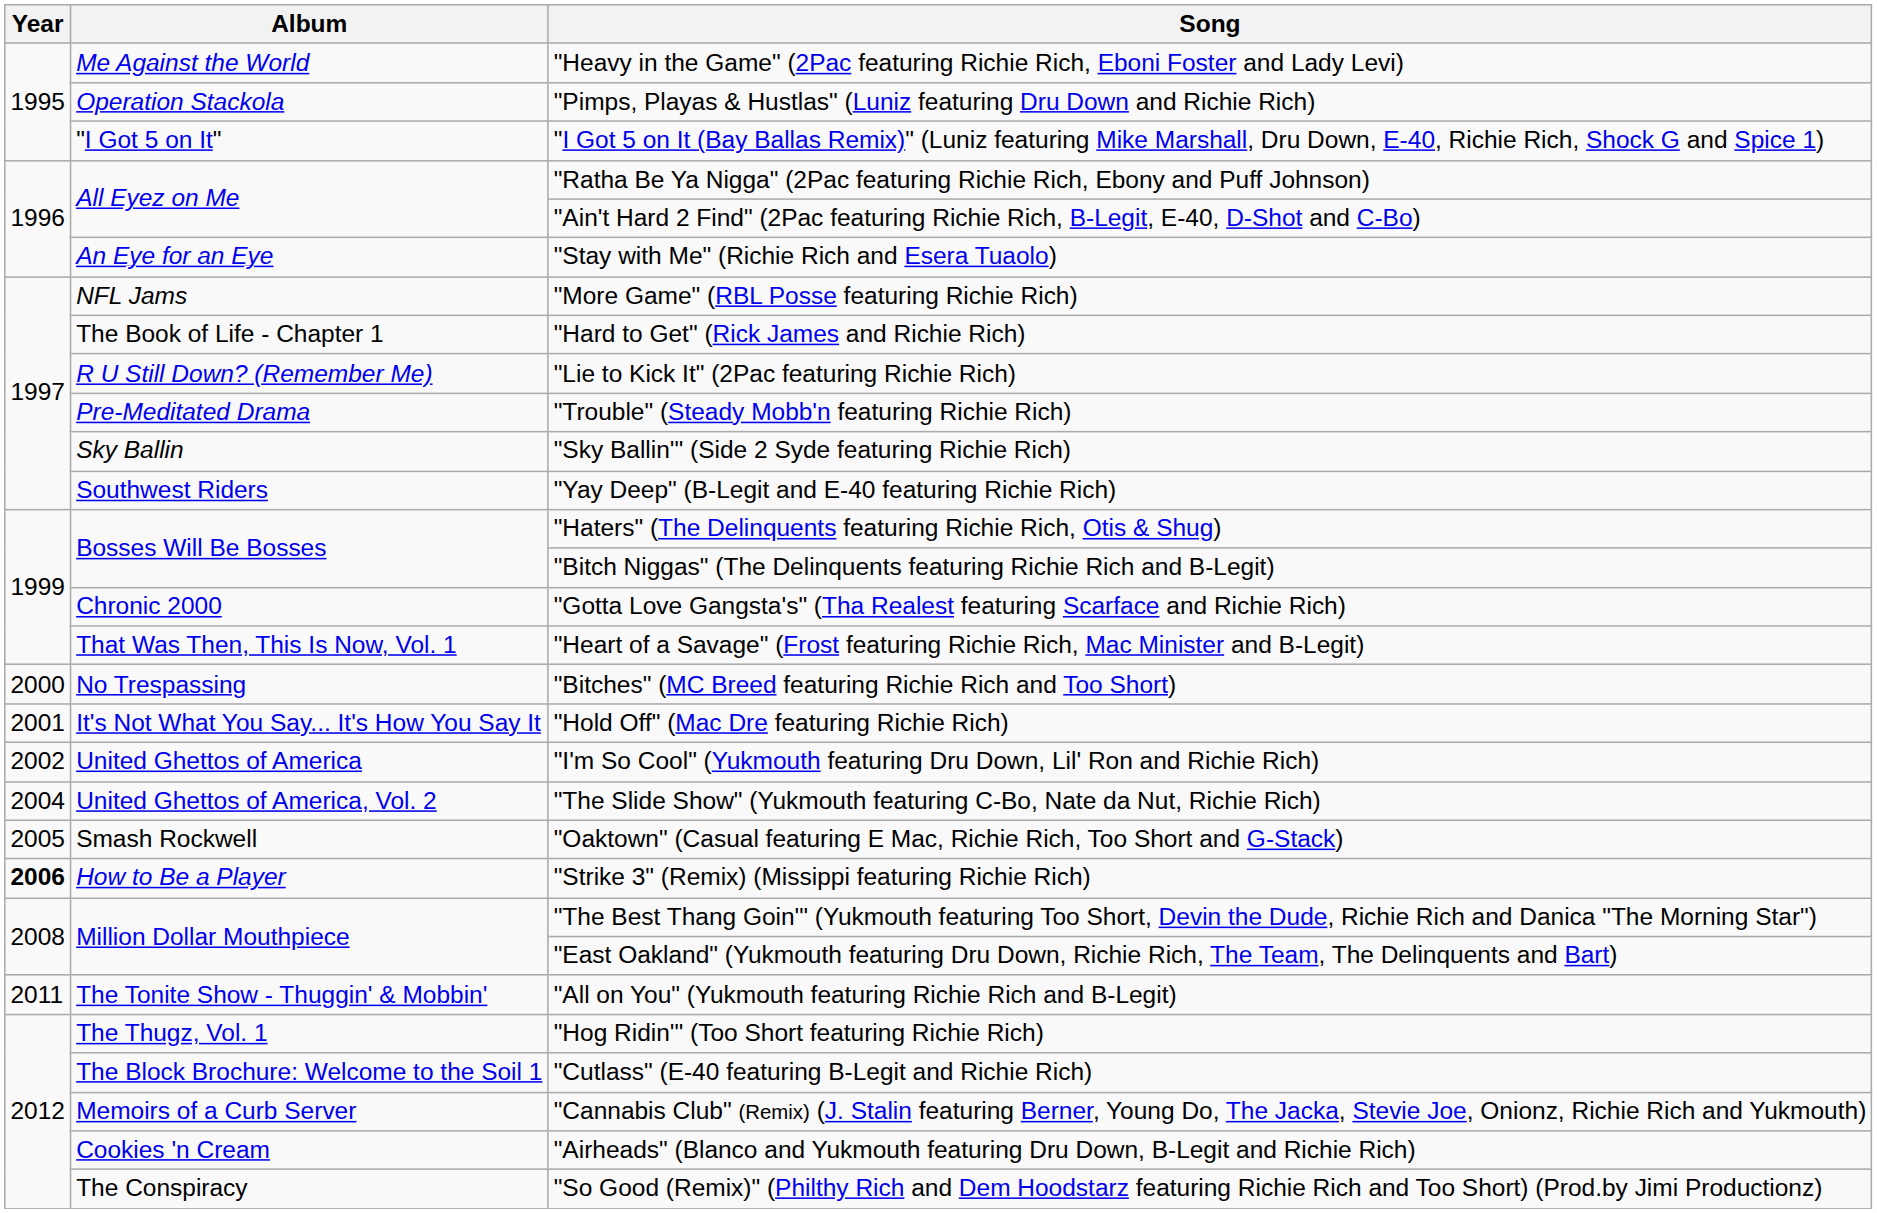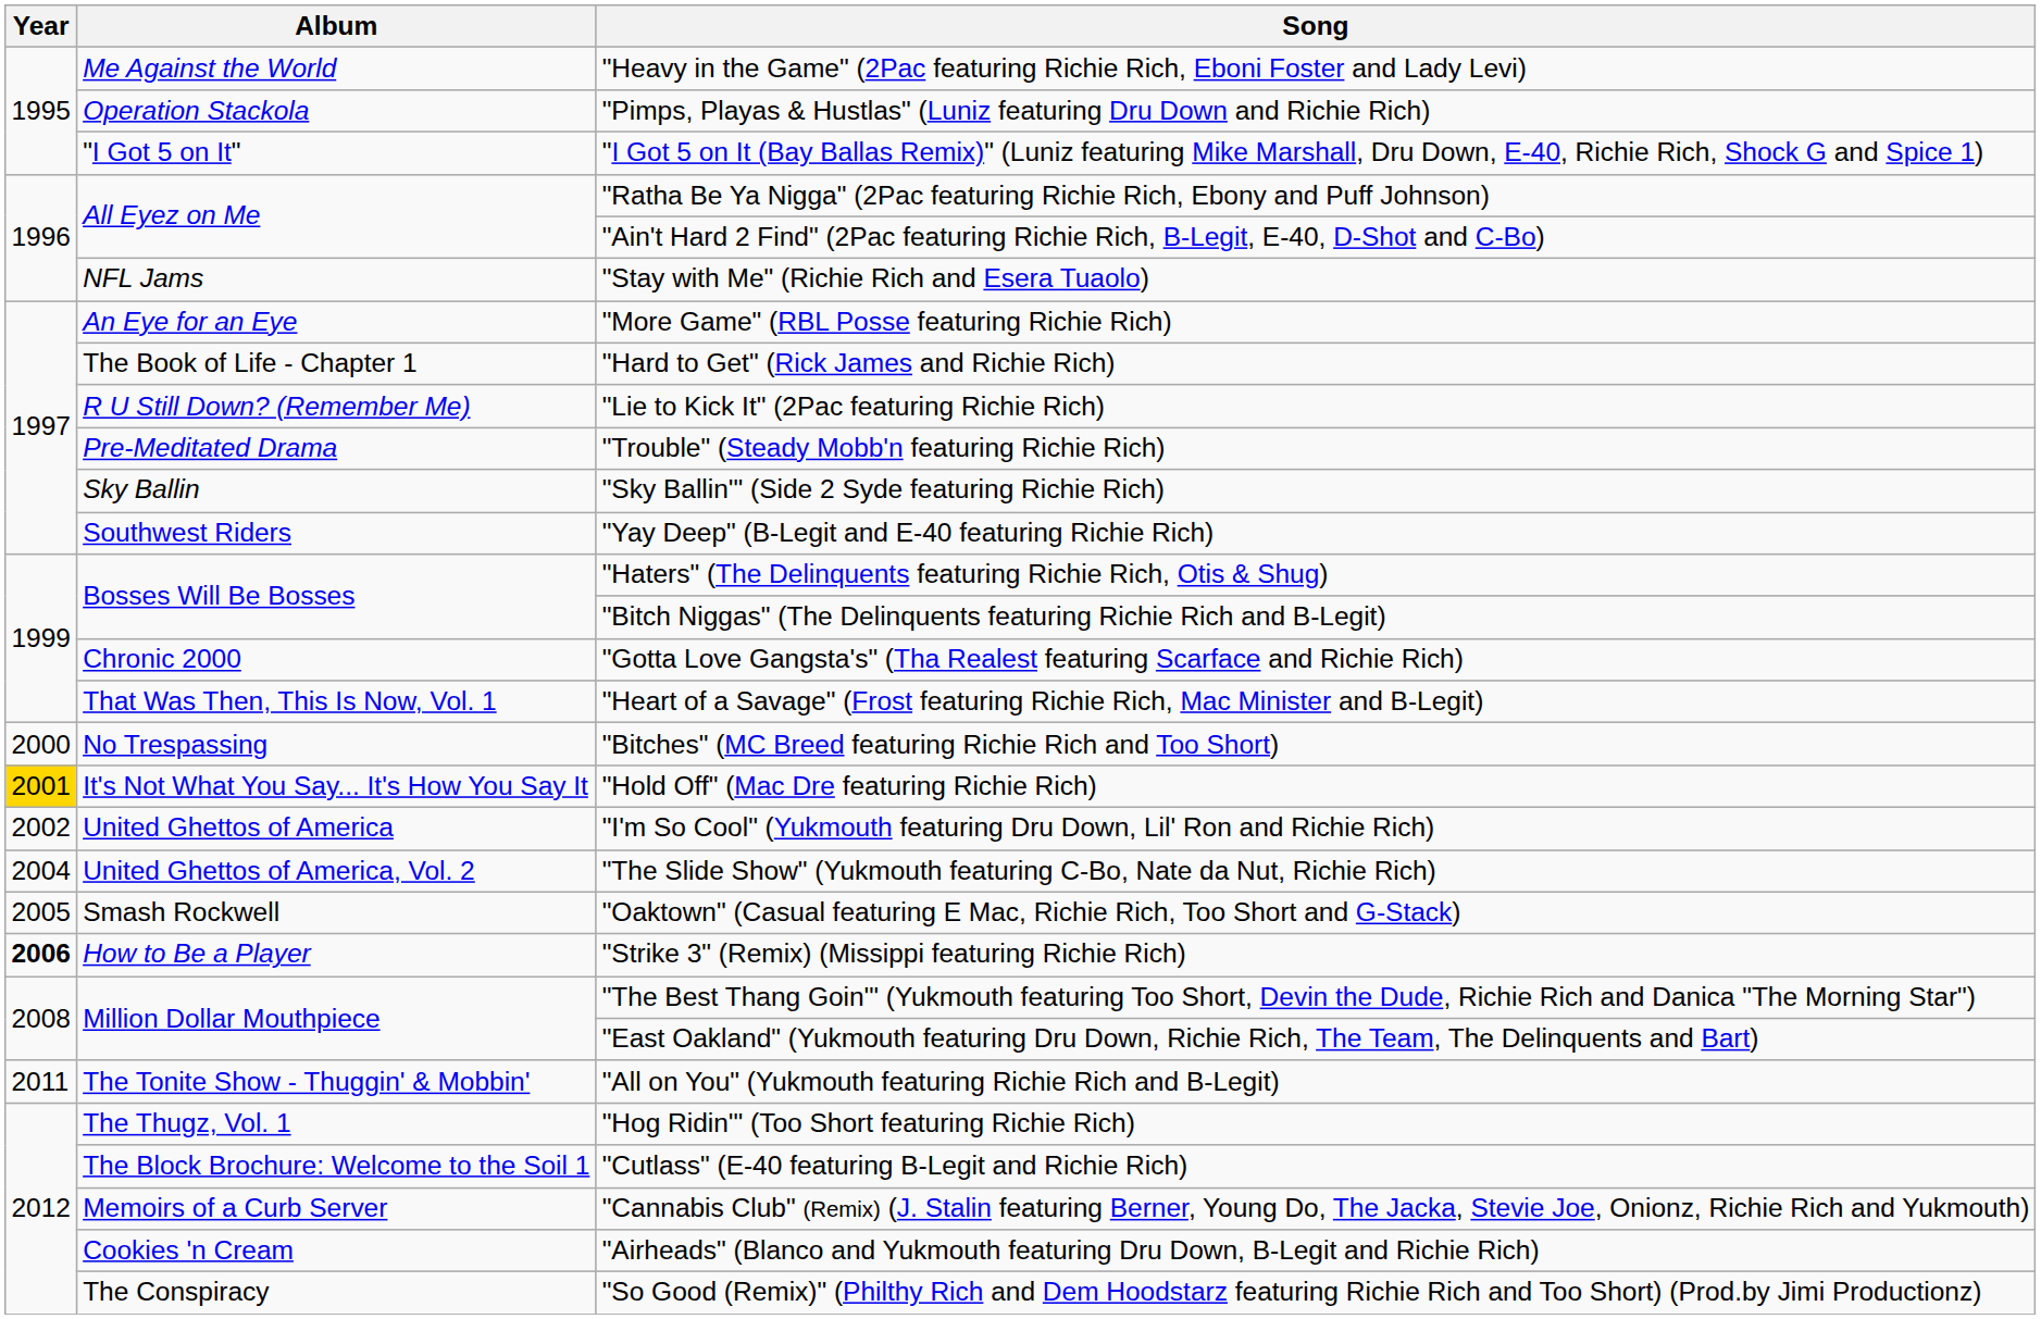"Stay with Me" (Richie Rich and Esera Tuaolo) | Album: An Eye for an Eye -> NFL Jams
"More Game" (RBL Posse featuring Richie Rich) | Album: NFL Jams -> An Eye for an Eye
"Hold Off" (Mac Dre featuring Richie Rich) | Year: no background -> gold background
